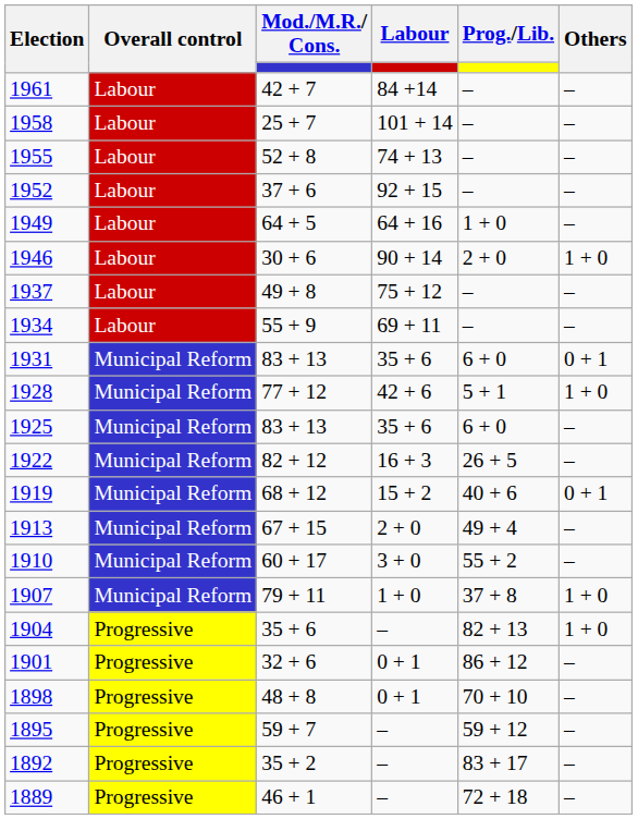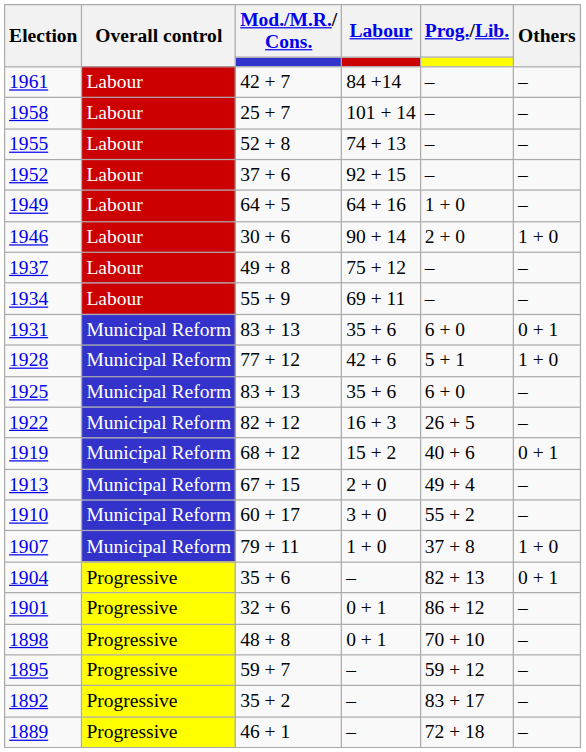1904 | Others: 1 + 0 -> 0 + 1
